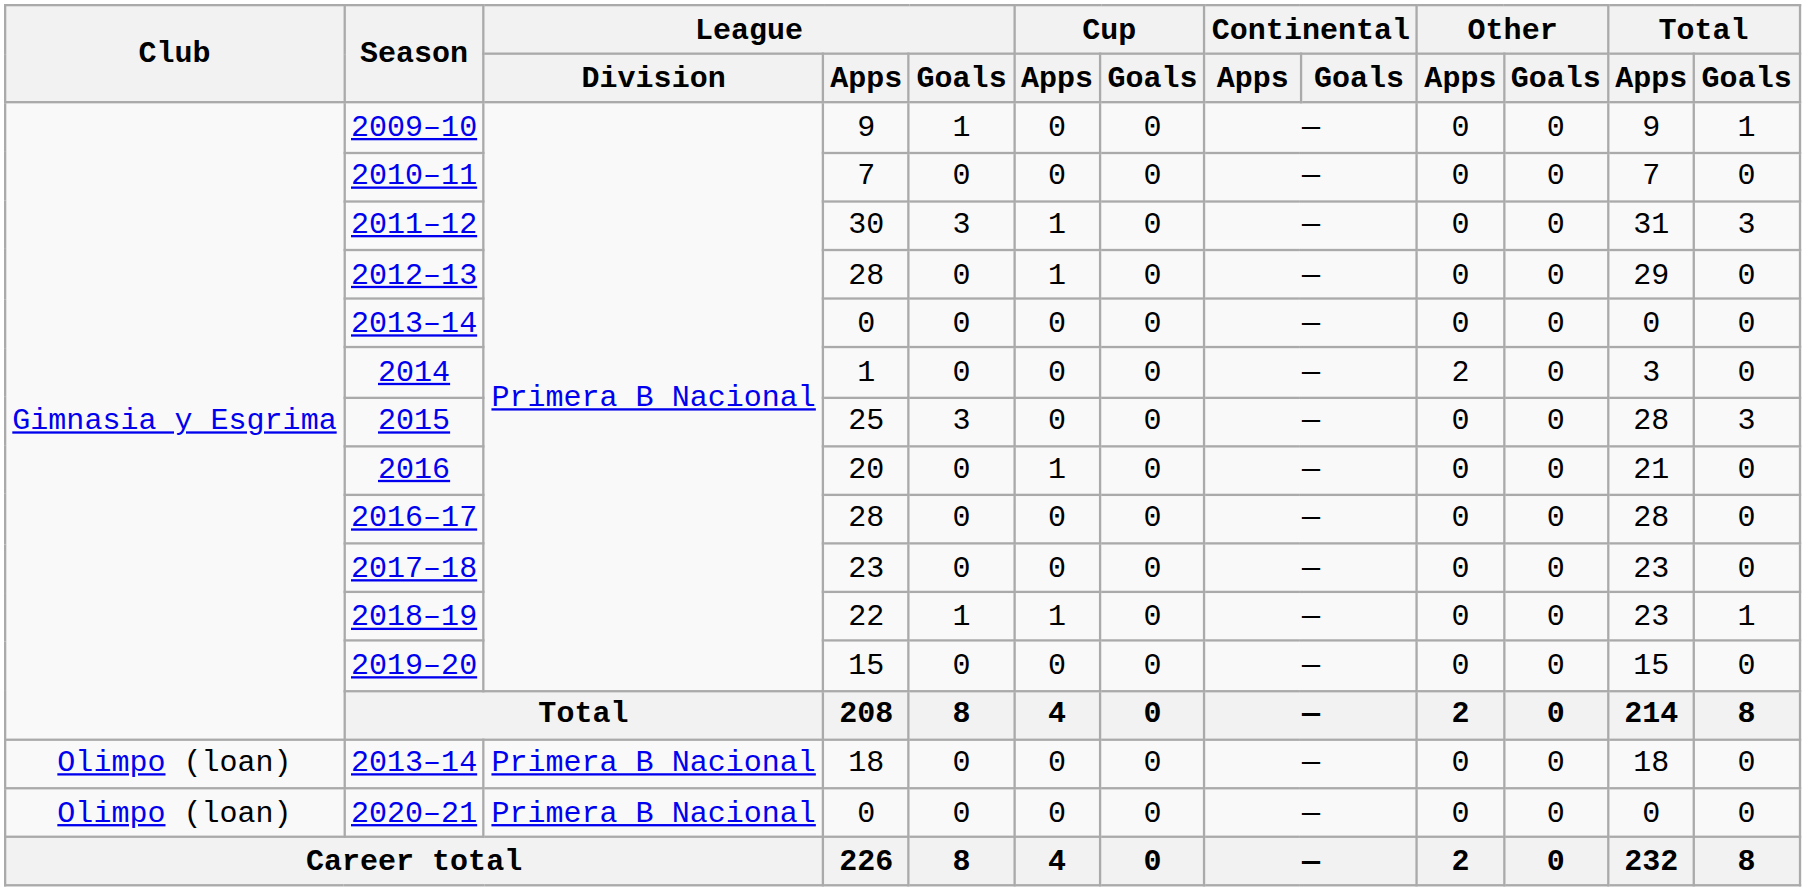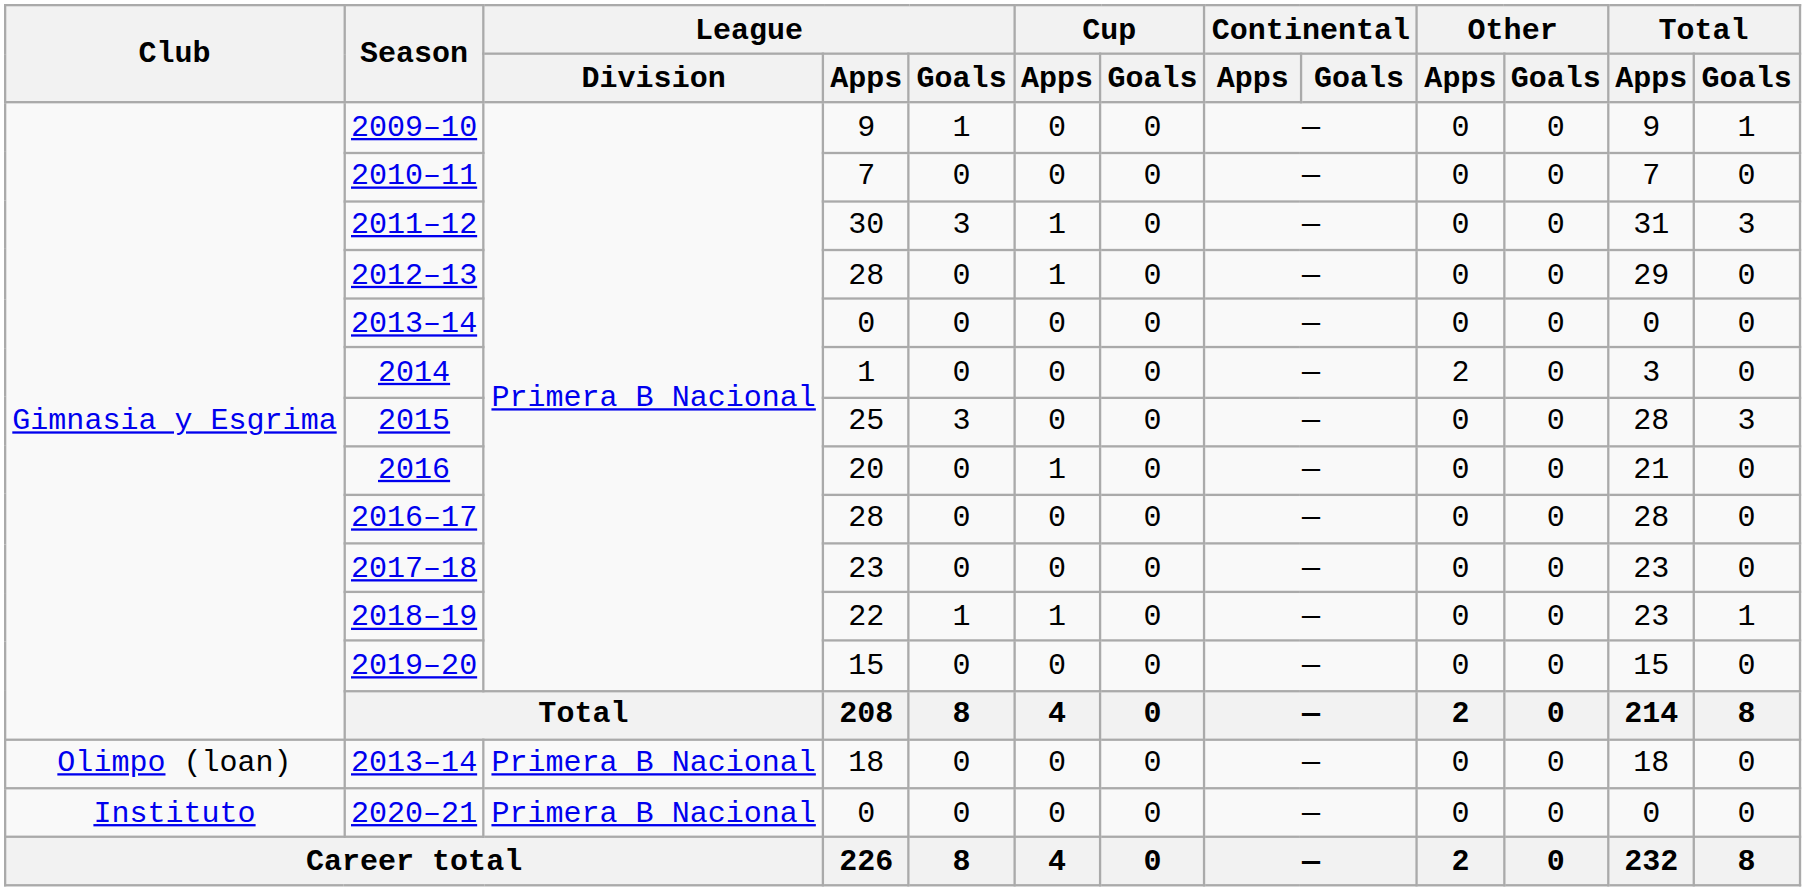2020–21 | Club: Olimpo (loan) -> Instituto
